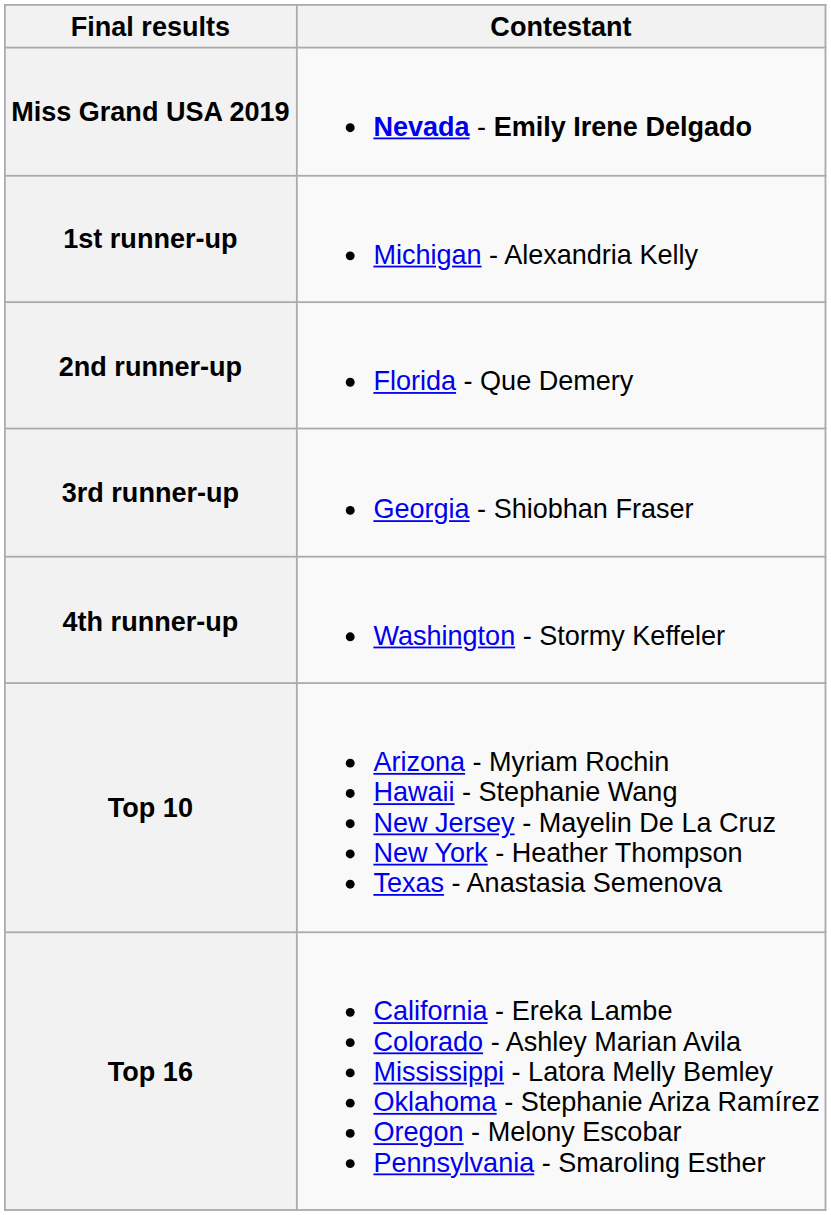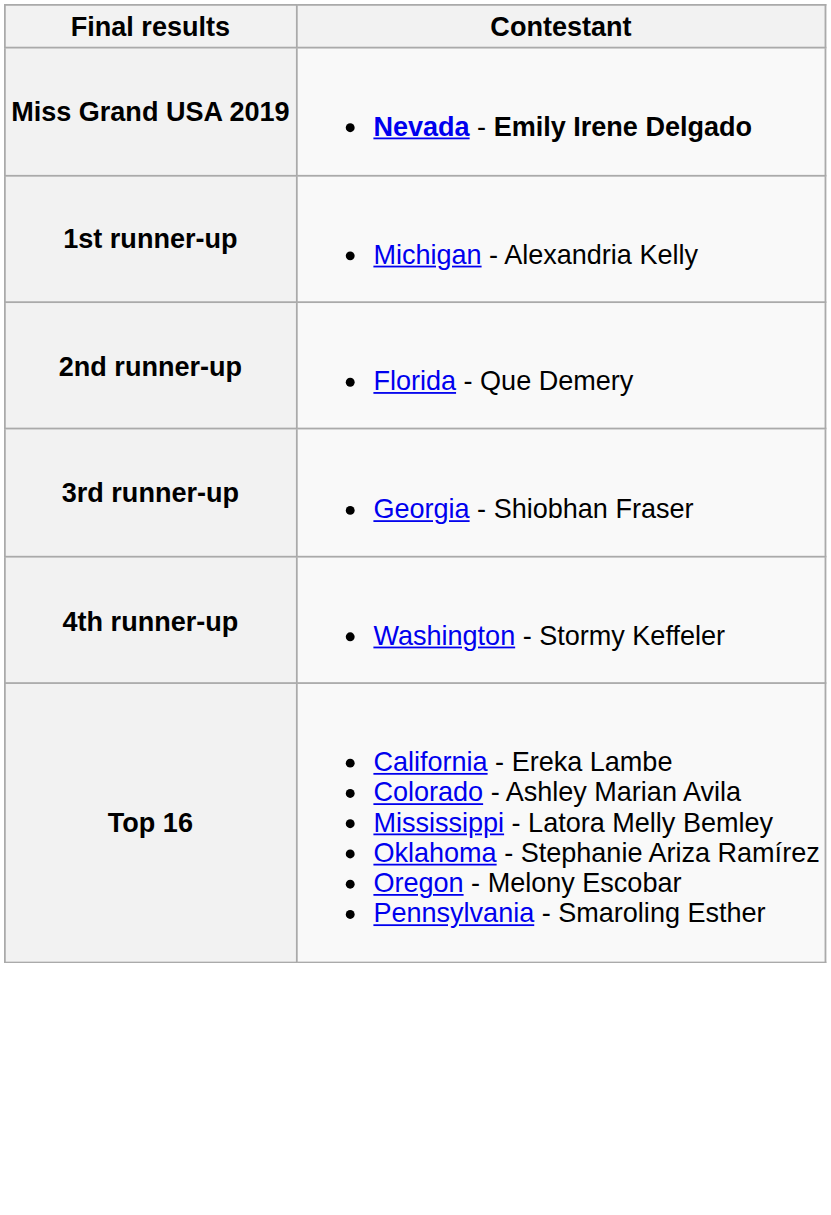- row: Top 10 | Arizona - Myriam Rochin Hawaii - Stephanie Wang New Jersey - Mayelin De La Cruz New York - Heather Thompson Texas - Anastasia Semenova
